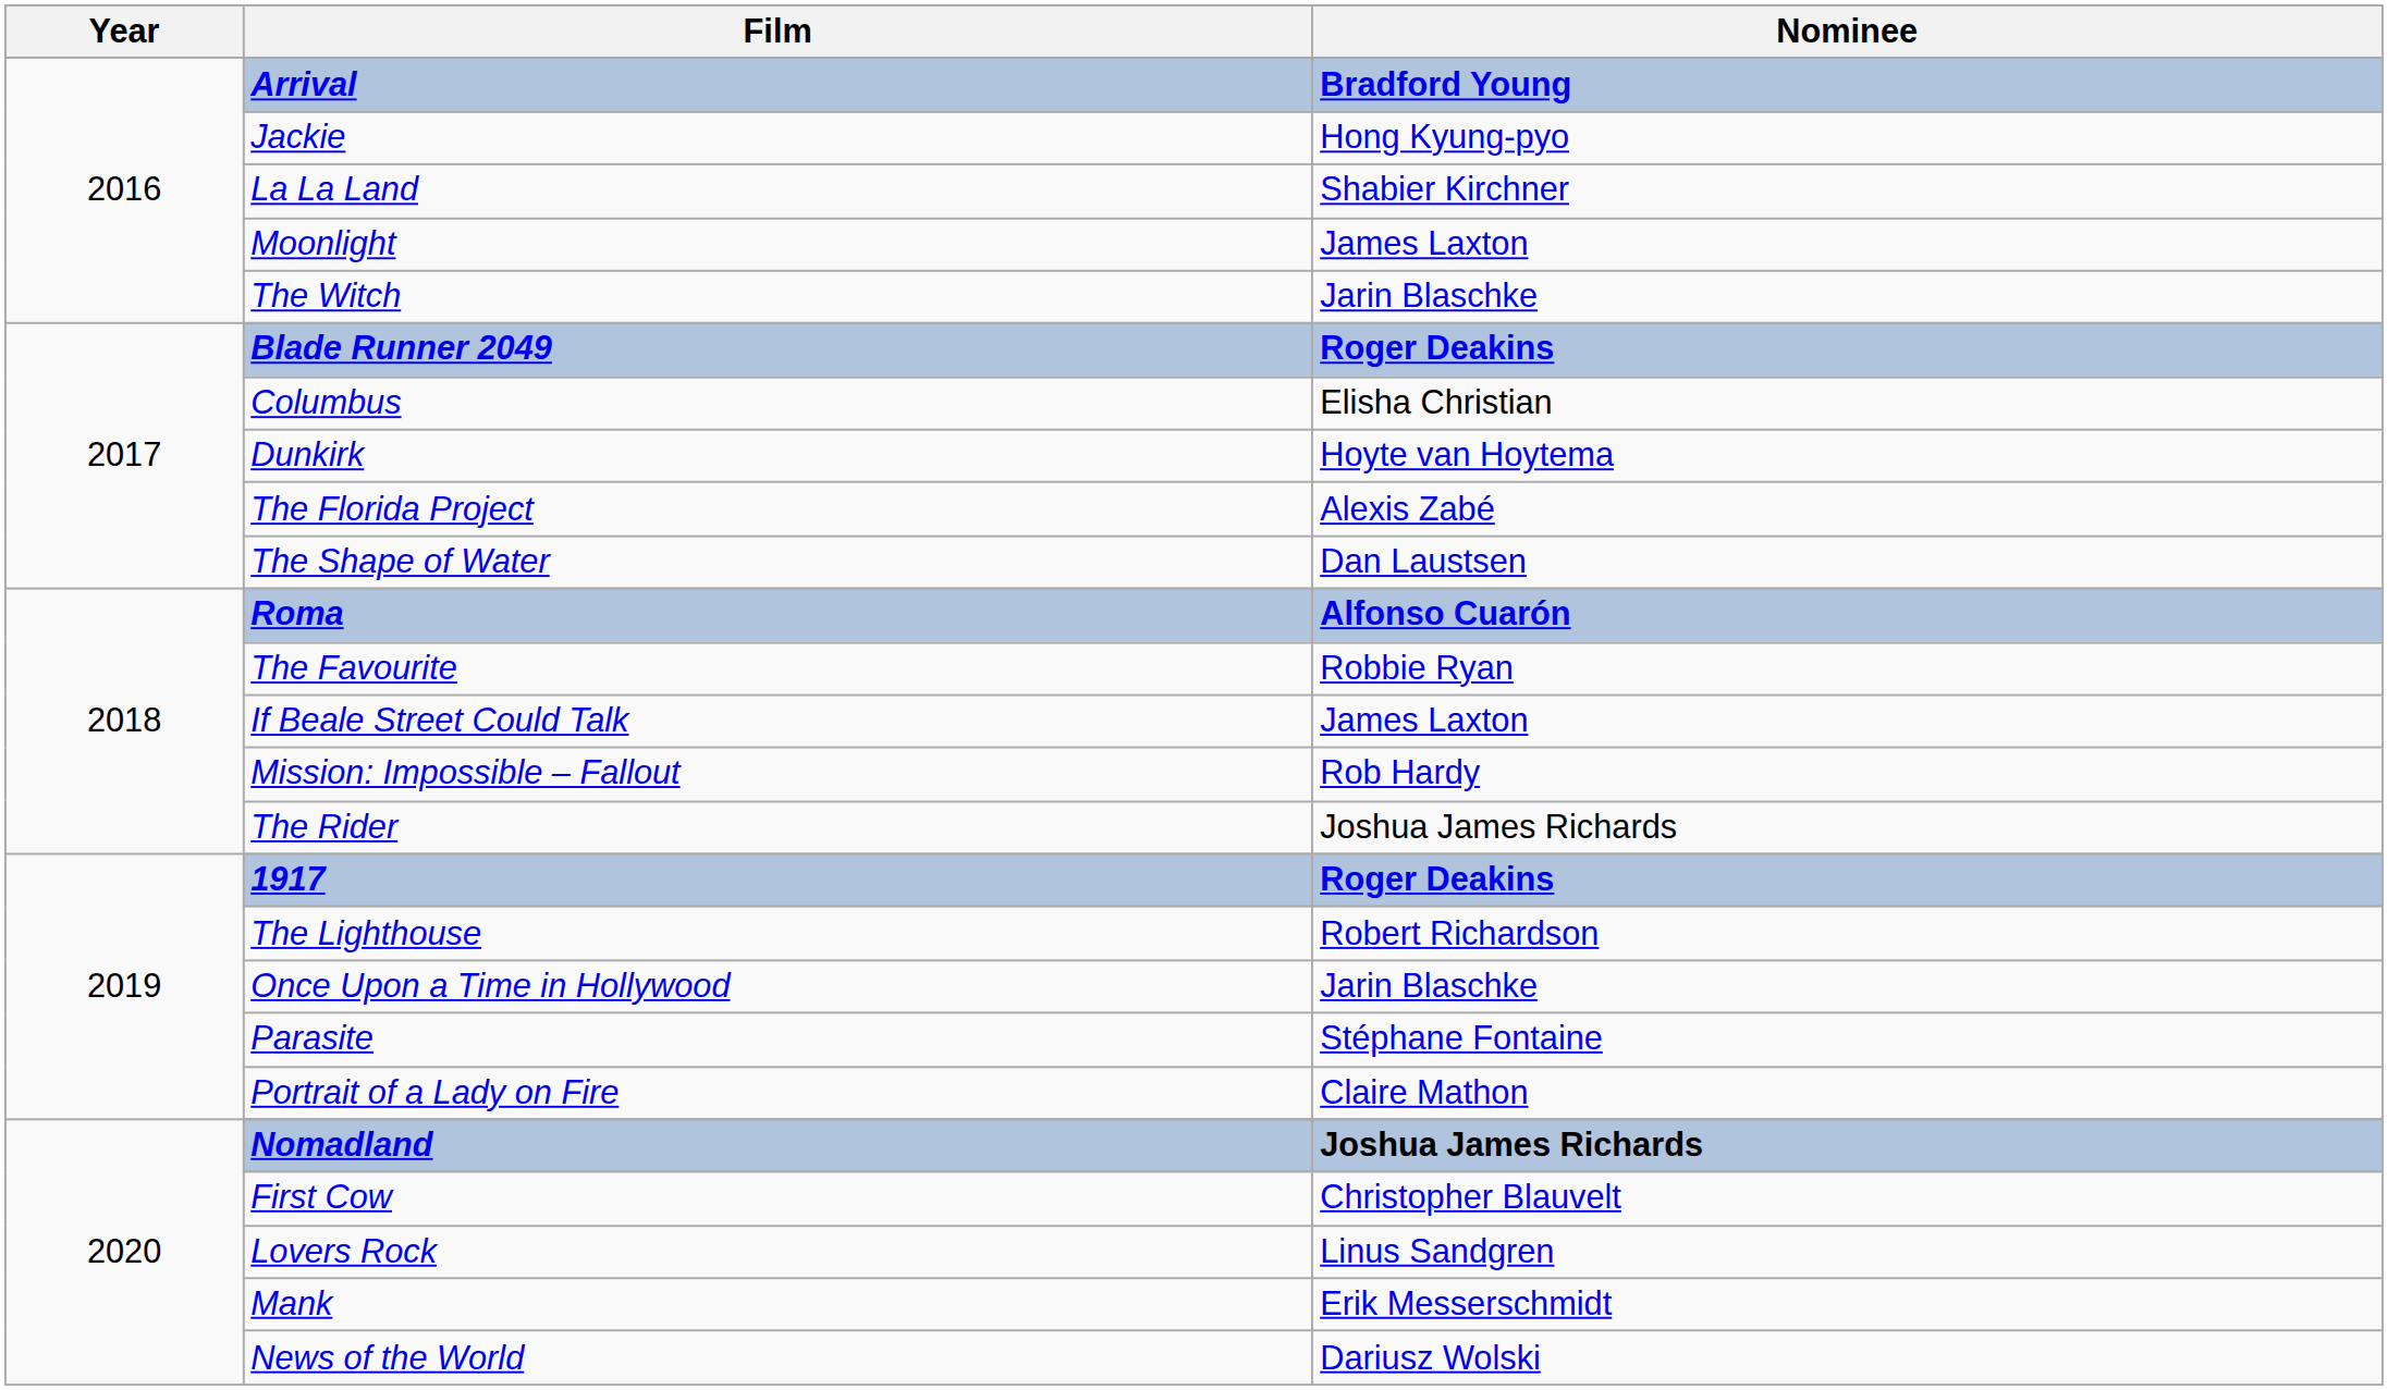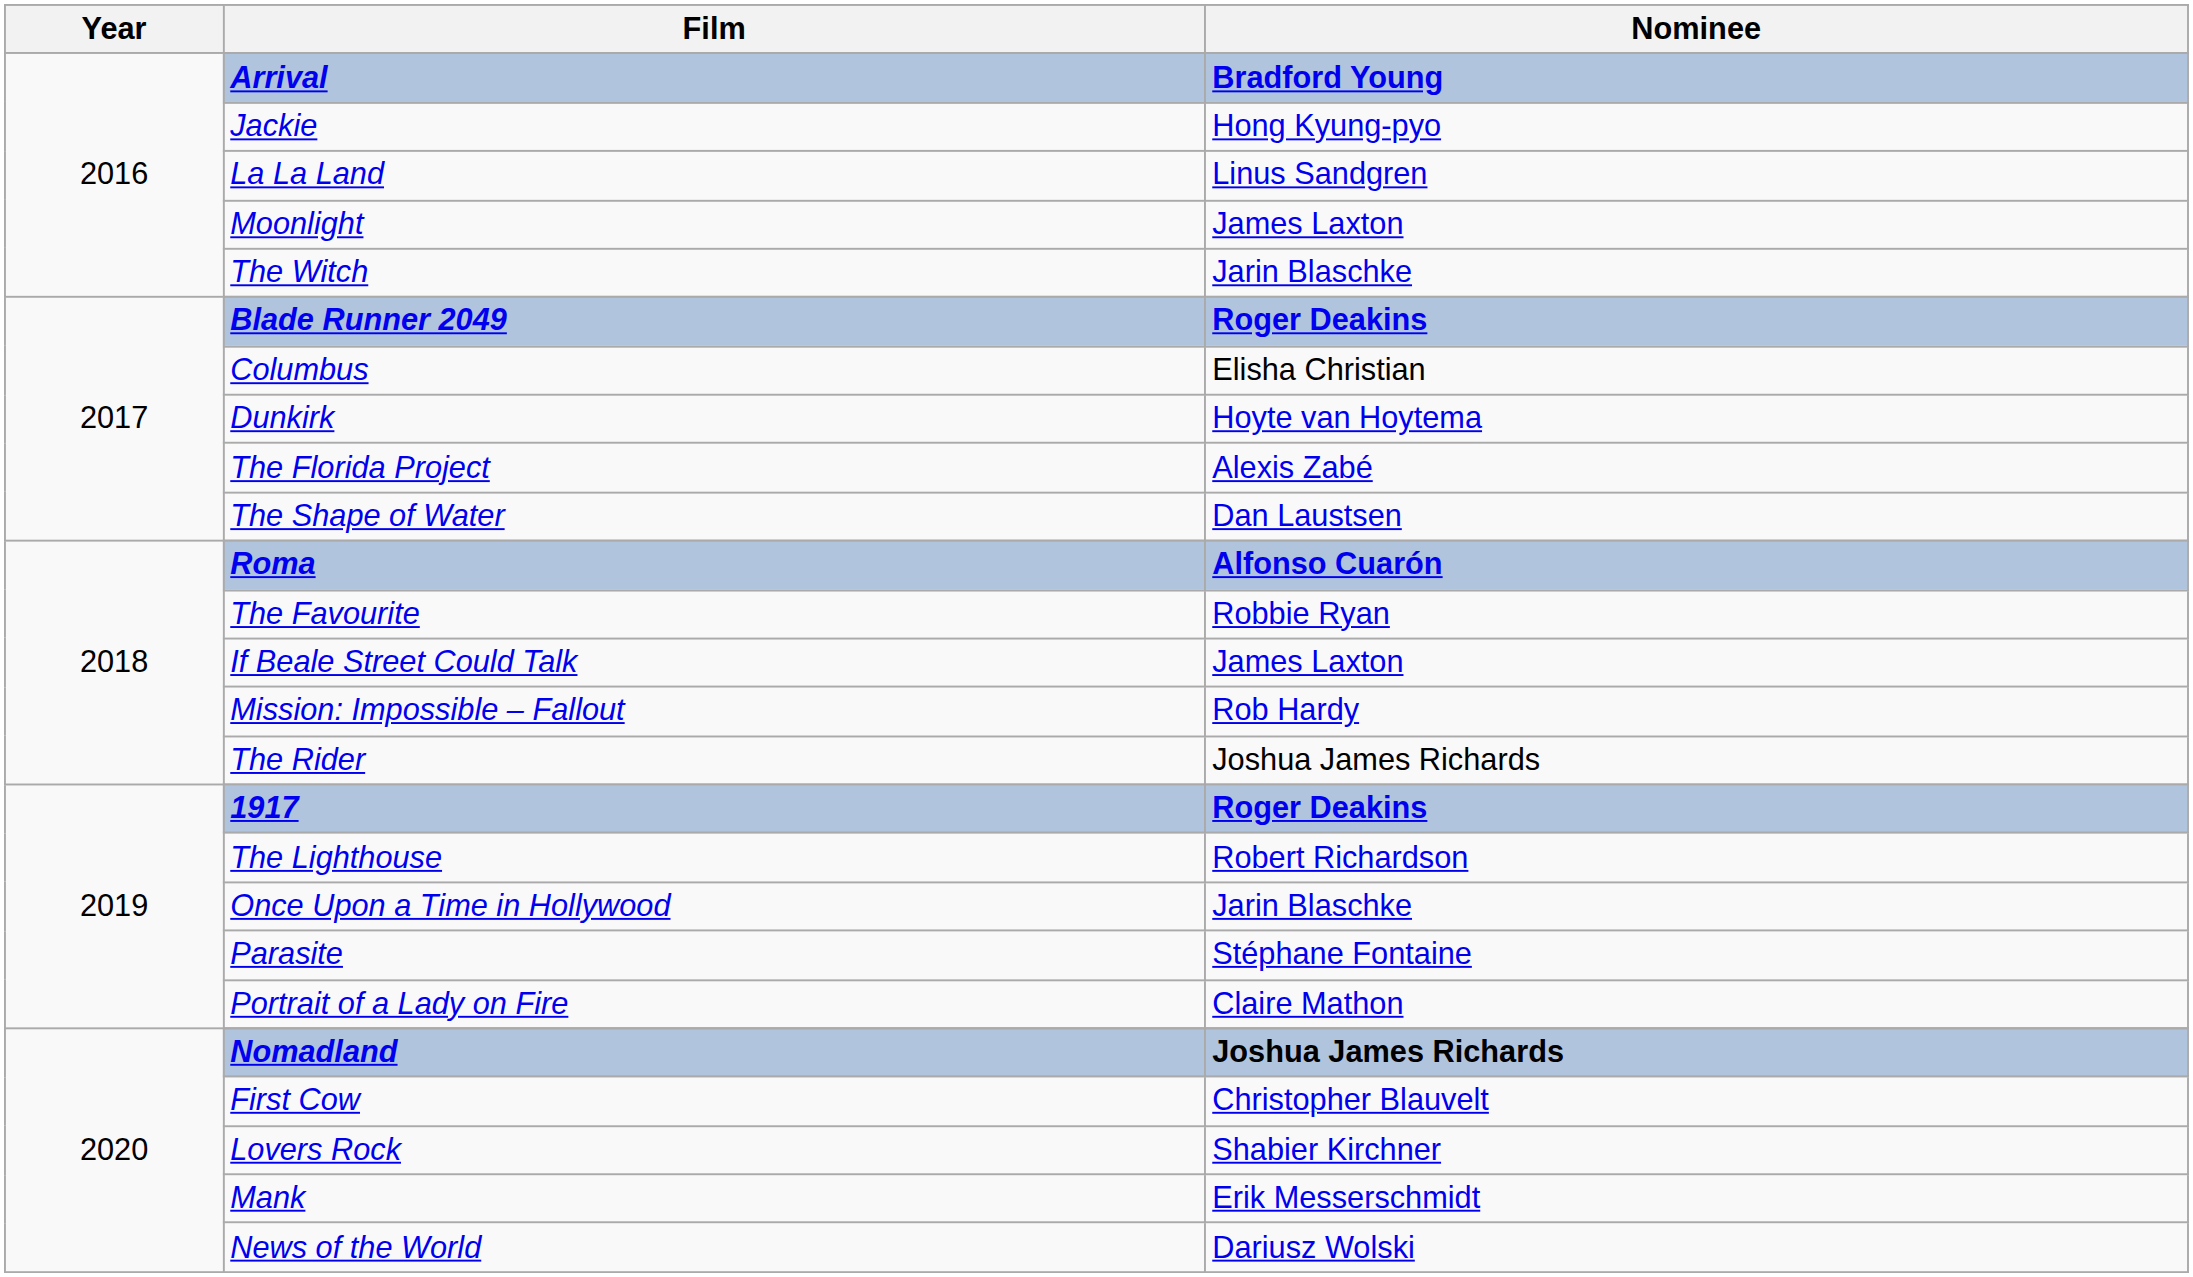La La Land | Nominee: Shabier Kirchner -> Linus Sandgren
Lovers Rock | Nominee: Linus Sandgren -> Shabier Kirchner
